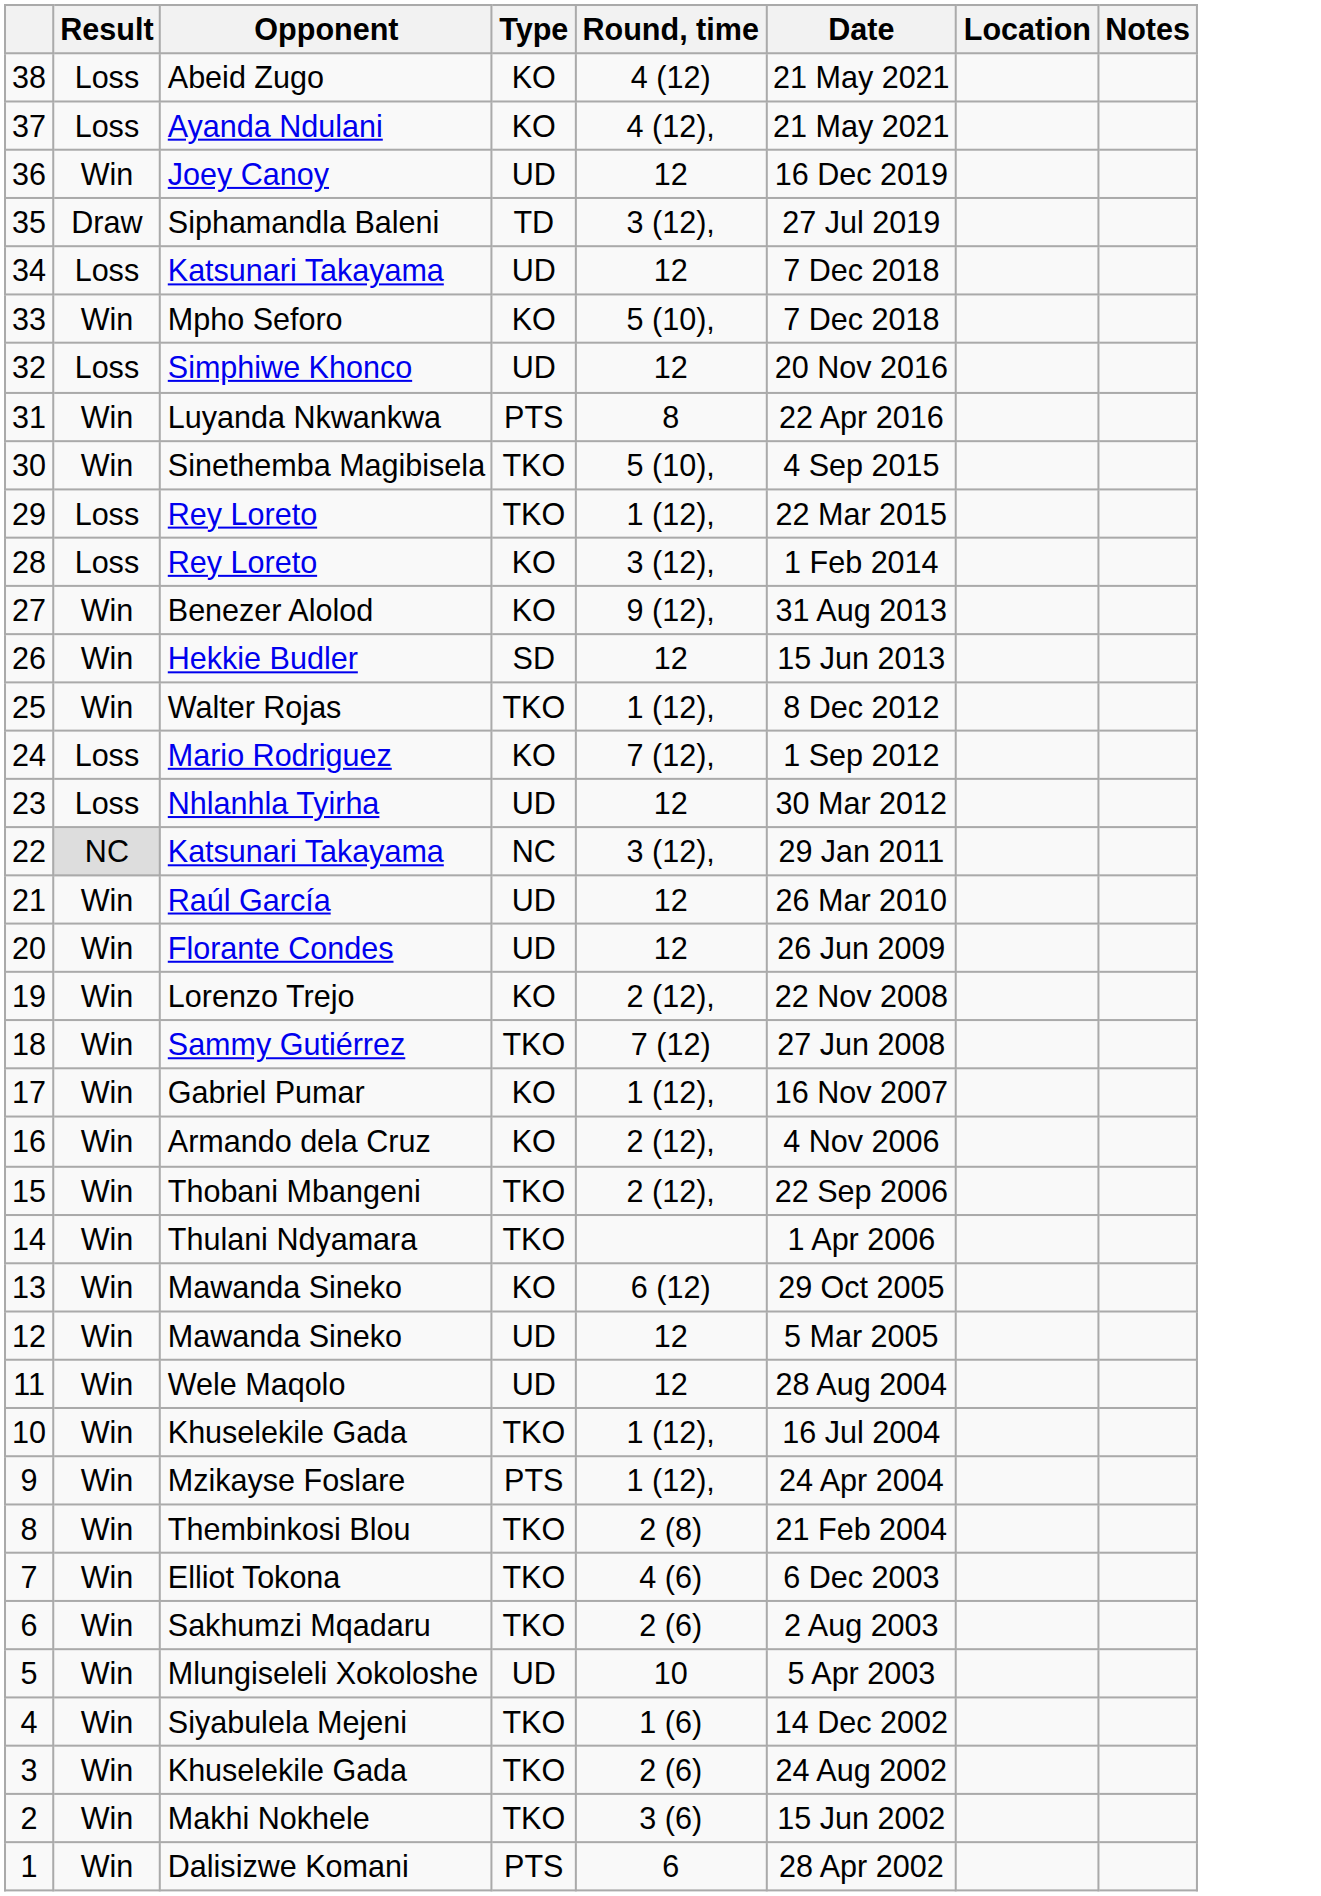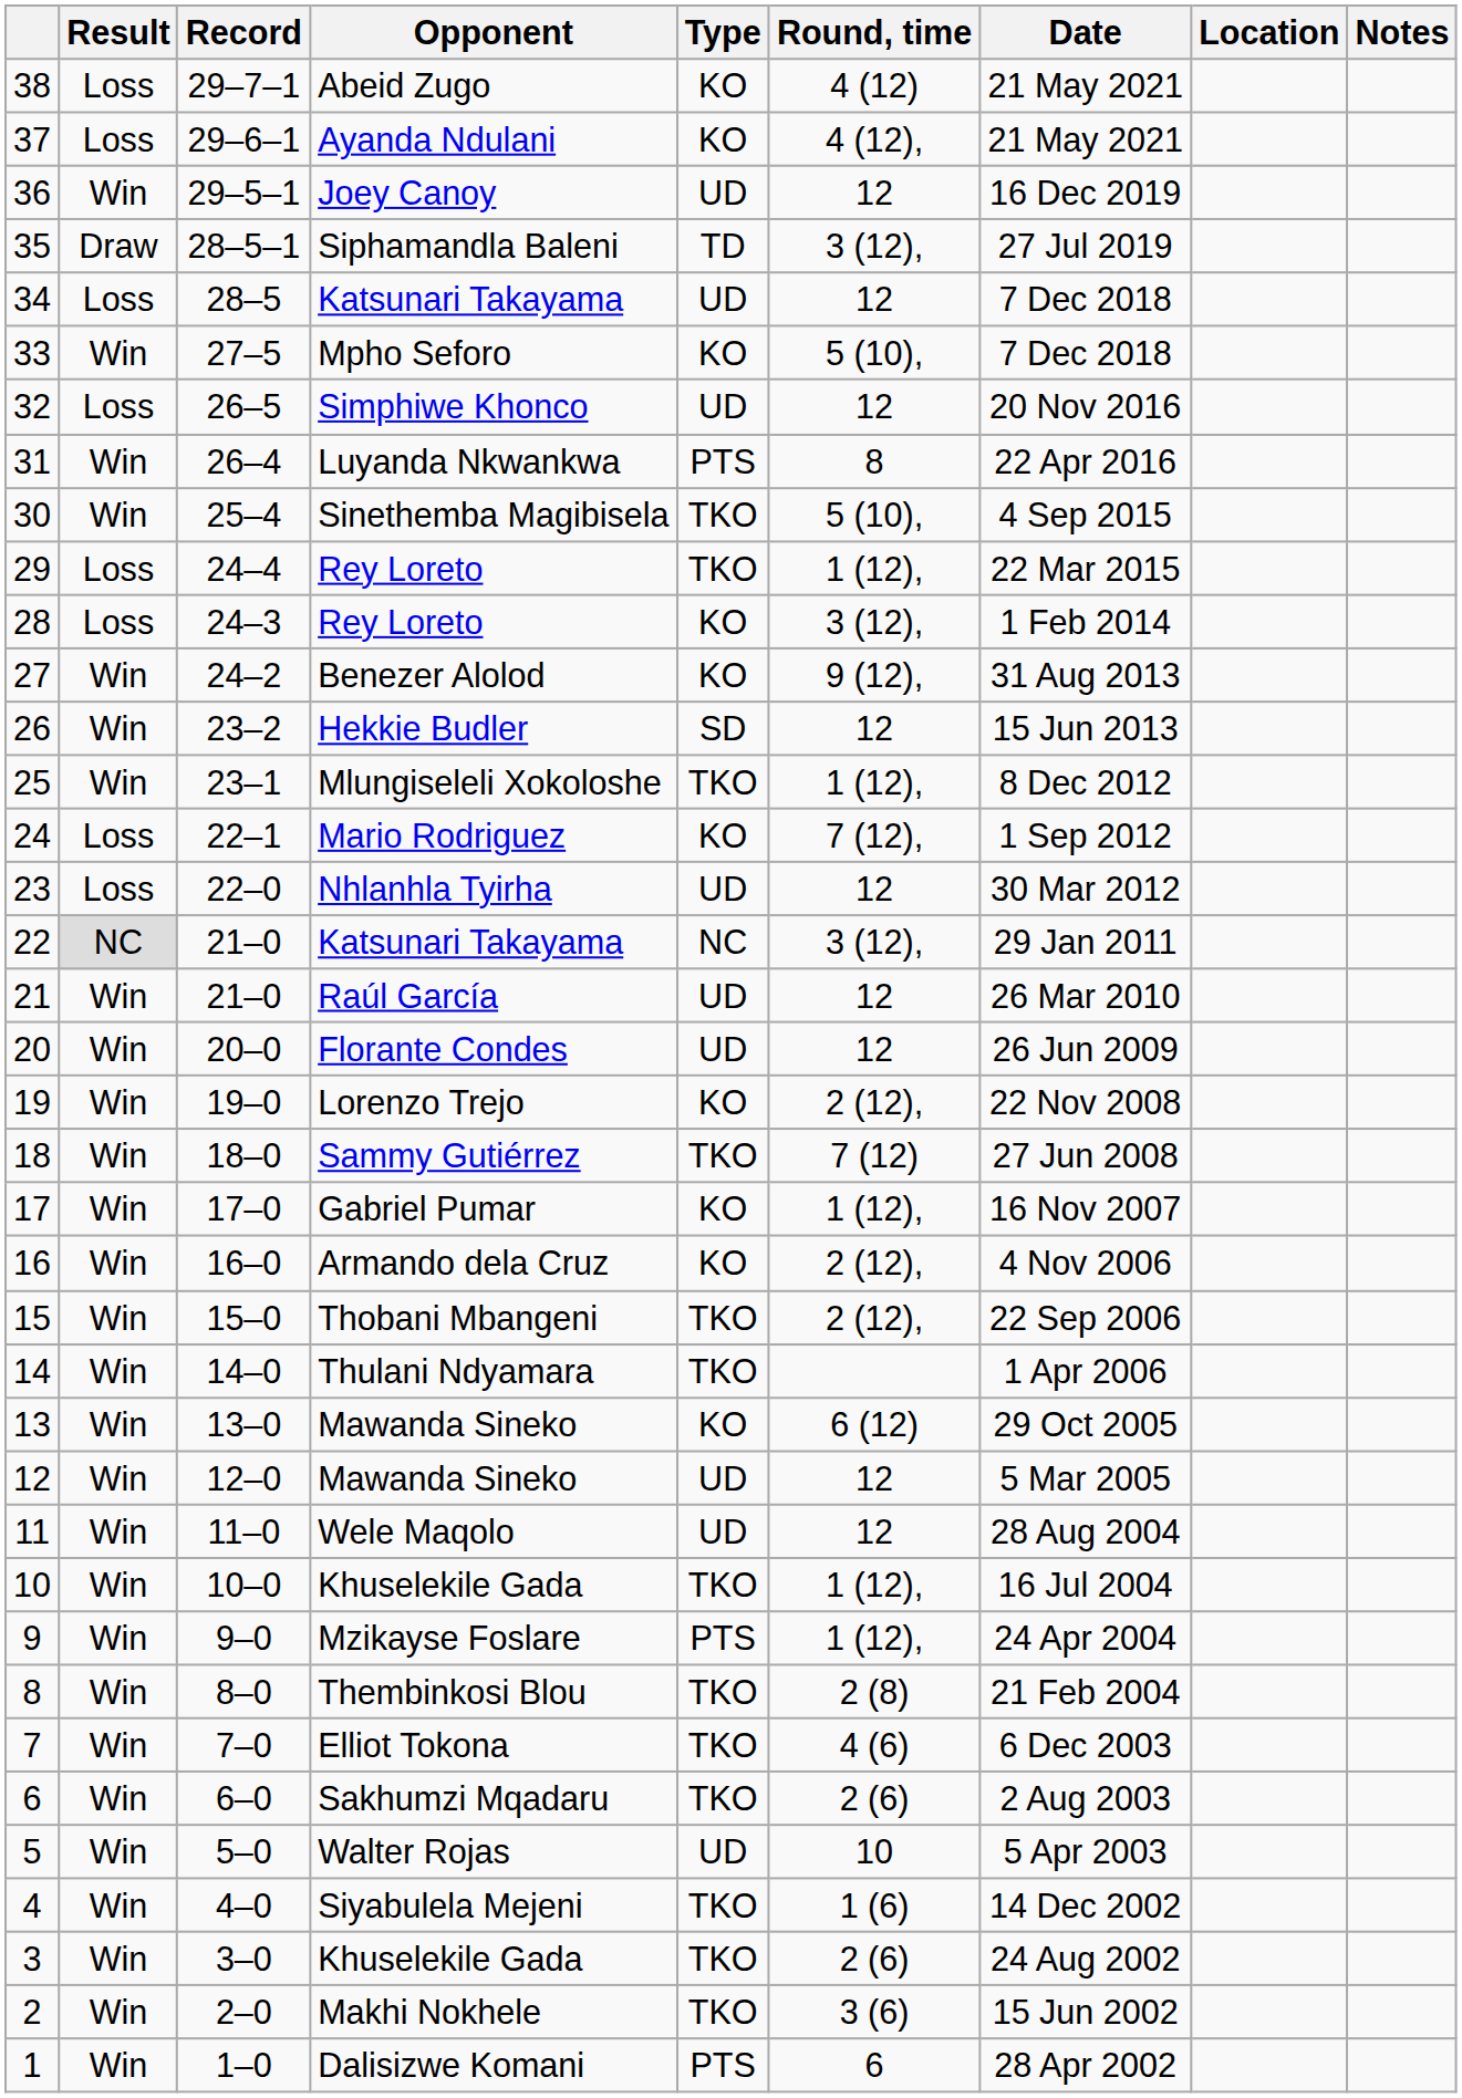+ column: Record | 29–7–1 | 29–6–1 | 29–5–1 | 28–5–1 | 28–5 | 27–5 | 26–5 | 26–4 | 25–4 | 24–4 | 24–3 | 24–2 | 23–2 | 23–1 | 22–1 | 22–0 | 21–0 | 21–0 | 20–0 | 19–0 | 18–0 | 17–0 | 16–0 | 15–0 | 14–0 | 13–0 | 12–0 | 11–0 | 10–0 | 9–0 | 8–0 | 7–0 | 6–0 | 5–0 | 4–0 | 3–0 | 2–0 | 1–0
25 | Opponent: Walter Rojas -> Mlungiseleli Xokoloshe
5 | Opponent: Mlungiseleli Xokoloshe -> Walter Rojas
